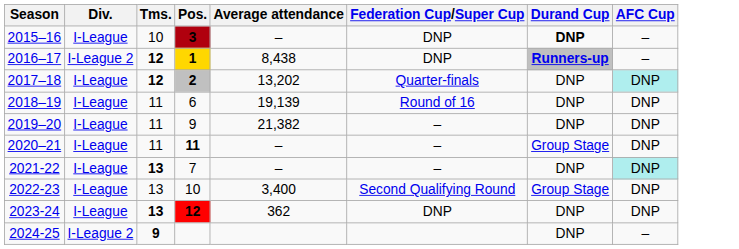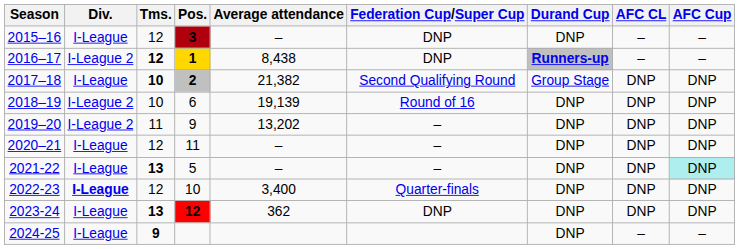+ column: AFC CL | – | – | DNP | DNP | DNP | DNP | DNP | DNP | DNP | –
2015–16 | Tms.: 10 -> 12
2015–16 | Durand Cup: bold -> normal
2017–18 | Tms.: 12 -> 10
2017–18 | Average attendance: 13,202 -> 21,382
2017–18 | Federation Cup/Super Cup: Quarter-finals -> Second Qualifying Round
2017–18 | Durand Cup: DNP -> Group Stage
2017–18 | AFC Cup: paleturquoise background -> no background
2018–19 | Div.: I-League -> I-League 2
2018–19 | Tms.: 11 -> 10
2019–20 | Div.: I-League -> I-League 2
2019–20 | Average attendance: 21,382 -> 13,202
2020–21 | Tms.: 11 -> 12
2020–21 | Pos.: bold -> normal
2020–21 | Durand Cup: Group Stage -> DNP
2021-22 | Pos.: 7 -> 5
2022-23 | Div.: normal -> bold
2022-23 | Tms.: 13 -> 12
2022-23 | Federation Cup/Super Cup: Second Qualifying Round -> Quarter-finals
2022-23 | Durand Cup: Group Stage -> DNP
2024-25 | Div.: I-League 2 -> I-League
